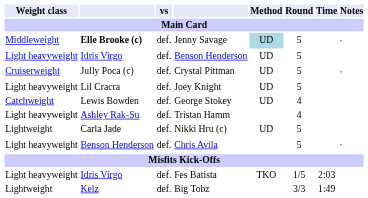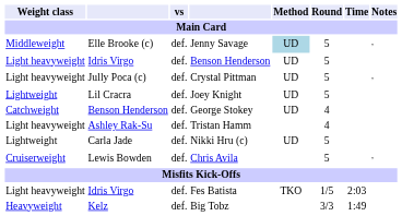Jenny Savage | column 2: bold -> normal
Crystal Pittman | Weight class: Cruiserweight -> Light heavyweight
Joey Knight | Weight class: Light heavyweight -> Lightweight
George Stokey | column 2: Lewis Bowden -> Benson Henderson
Chris Avila | Weight class: Light heavyweight -> Cruiserweight
Chris Avila | column 2: Benson Henderson -> Lewis Bowden
Big Tobz | Weight class: Lightweight -> Heavyweight
